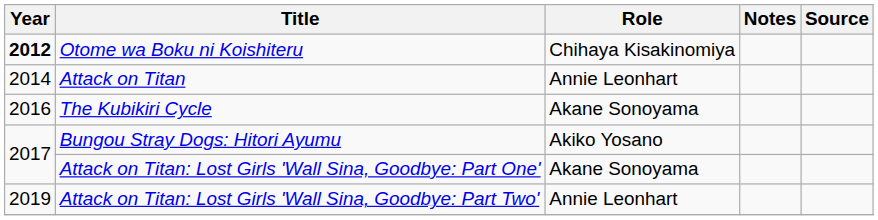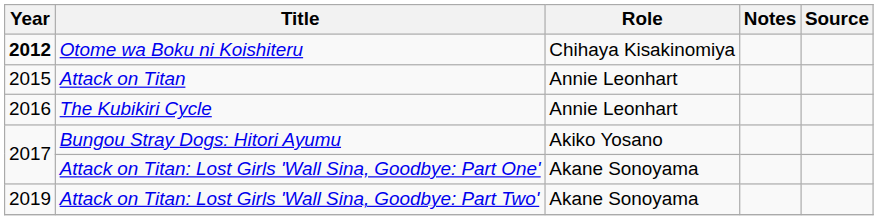Attack on Titan | Year: 2014 -> 2015
The Kubikiri Cycle | Role: Akane Sonoyama -> Annie Leonhart
Attack on Titan: Lost Girls 'Wall Sina, Goodbye: Part Two' | Role: Annie Leonhart -> Akane Sonoyama
